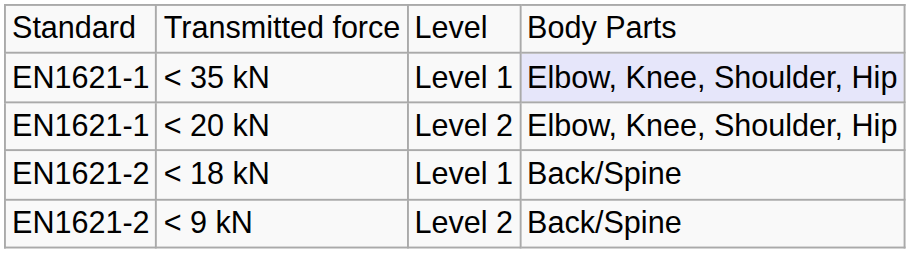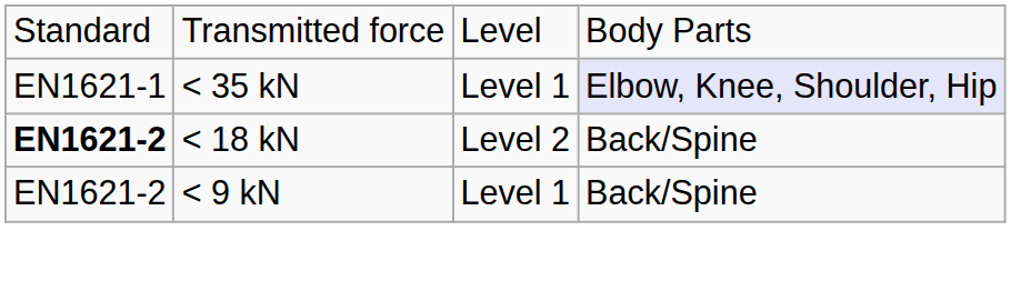- row: EN1621-1 | < 20 kN | Level 2 | Elbow, Knee, Shoulder, Hip
< 18 kN | column 1: normal -> bold
< 18 kN | column 3: Level 1 -> Level 2
< 9 kN | column 3: Level 2 -> Level 1
